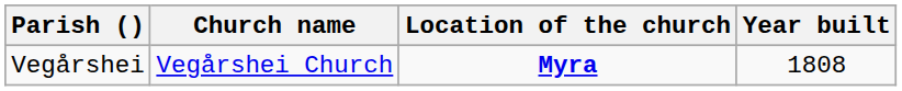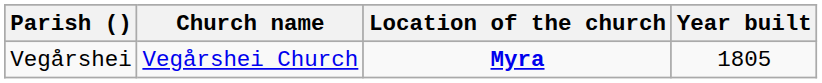Vegårshei | Year built: 1808 -> 1805
